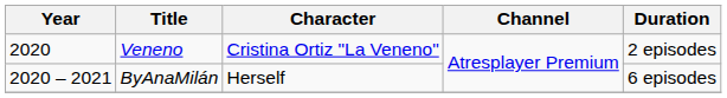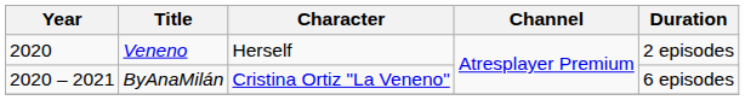Veneno | Character: Cristina Ortiz "La Veneno" -> Herself
ByAnaMilán | Character: Herself -> Cristina Ortiz "La Veneno"
